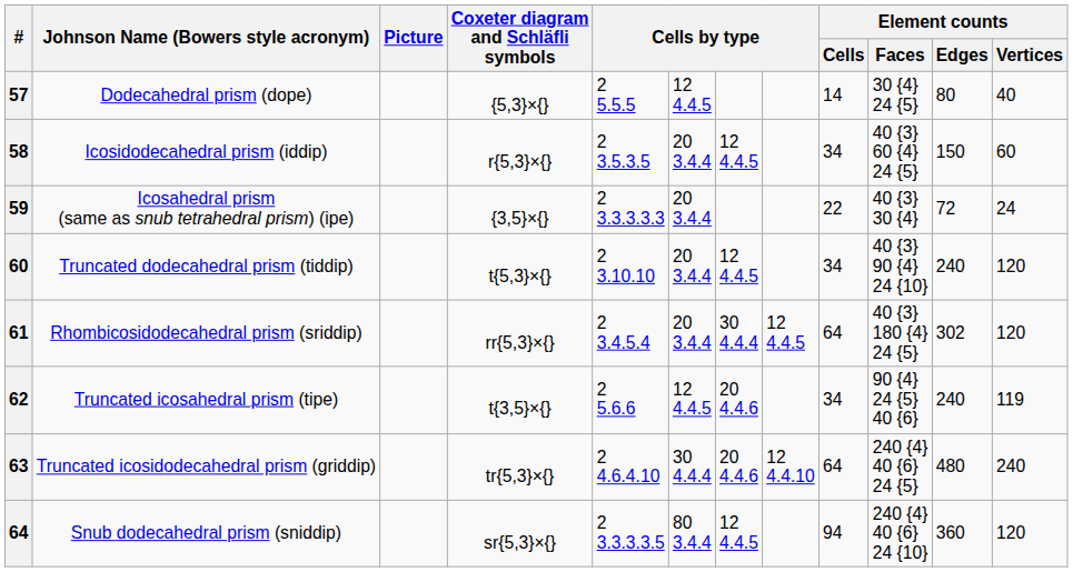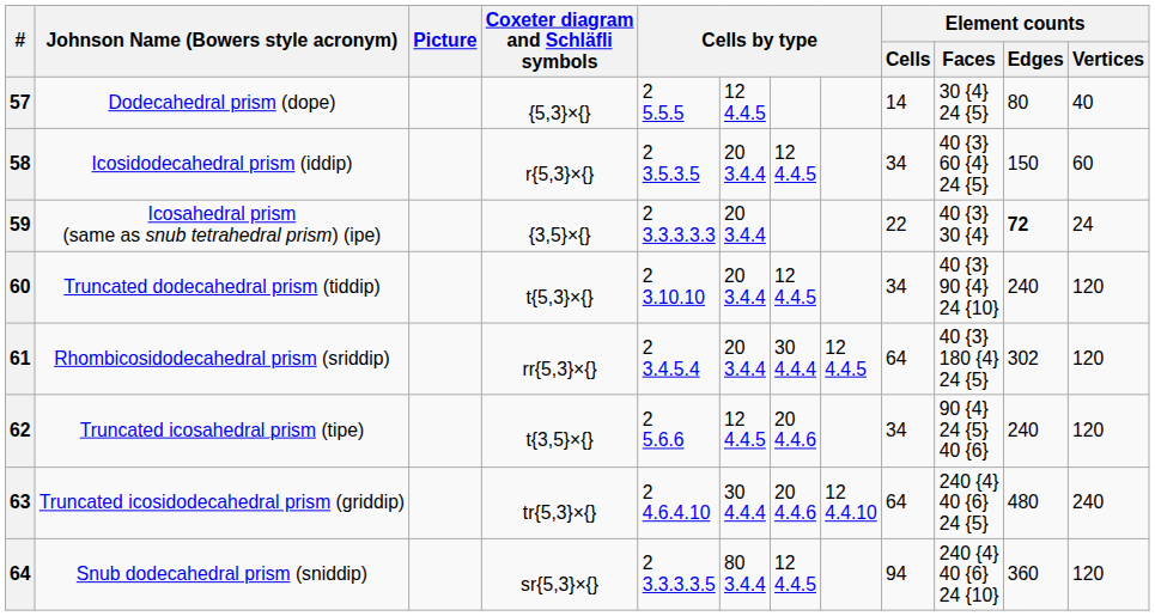Icosahedral prism (same as snub tetrahedral prism) (ipe) | Element counts / Edges: normal -> bold
Truncated icosahedral prism (tipe) | Element counts / Vertices: 119 -> 120
